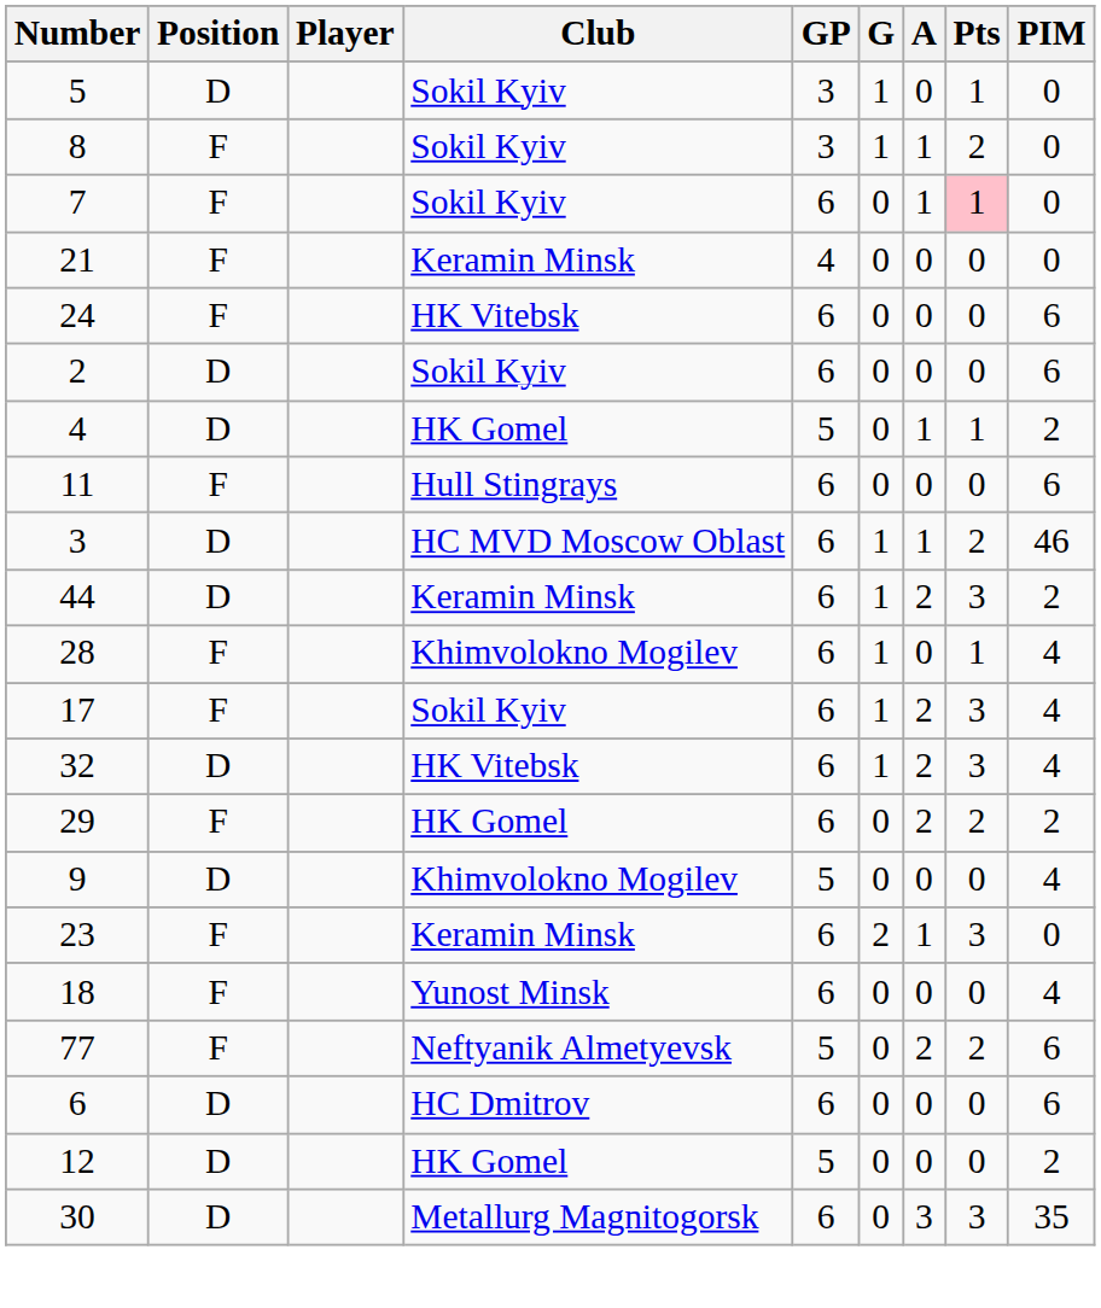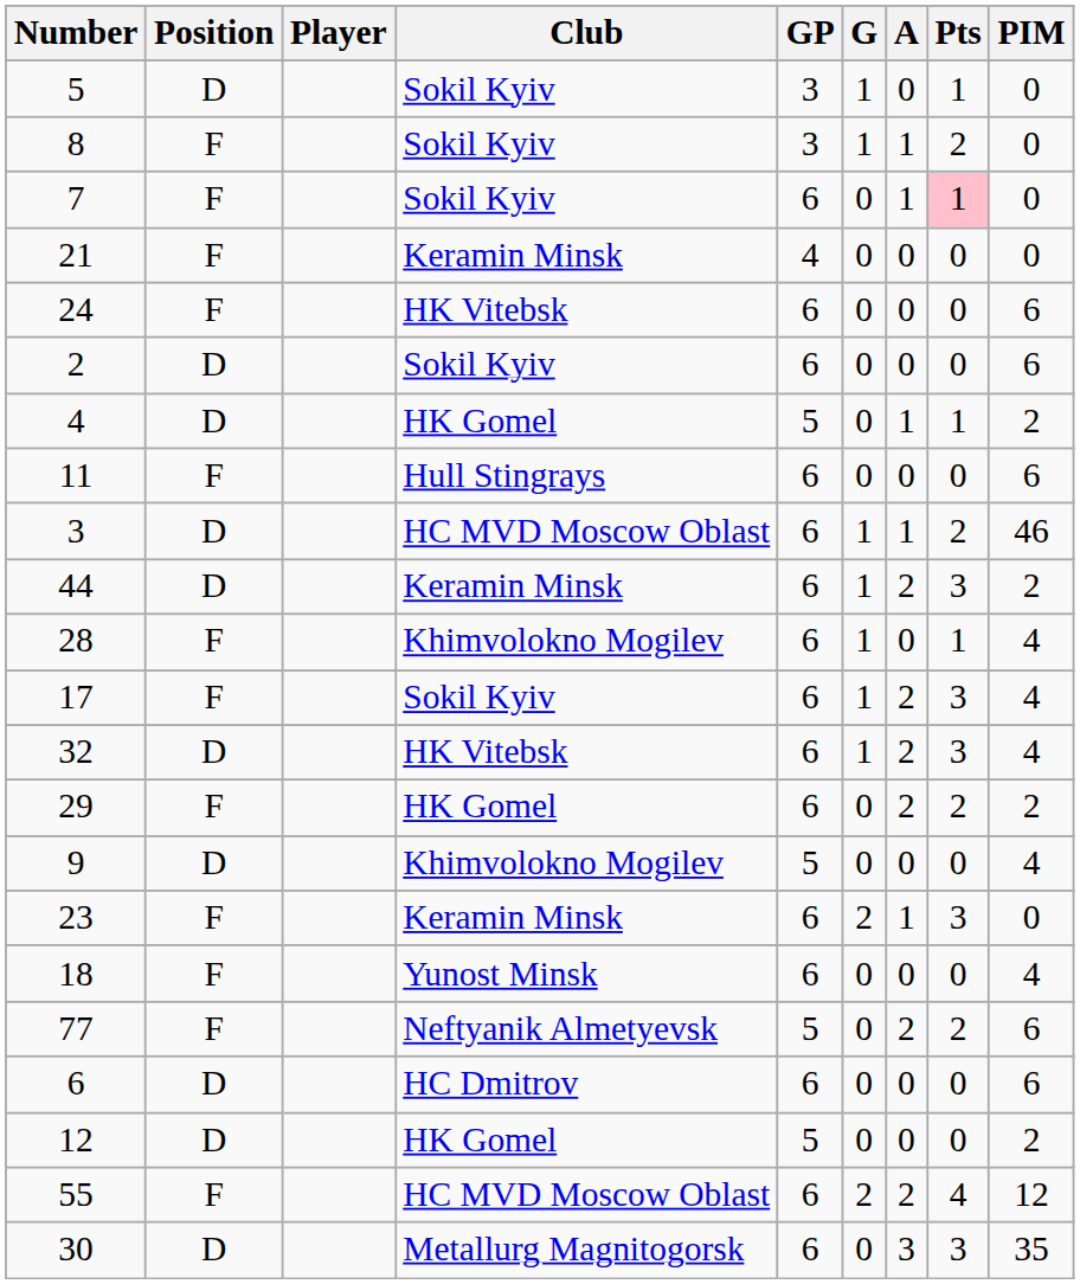+ row: 55 | F | HC MVD Moscow Oblast | 6 | 2 | 2 | 4 | 12
